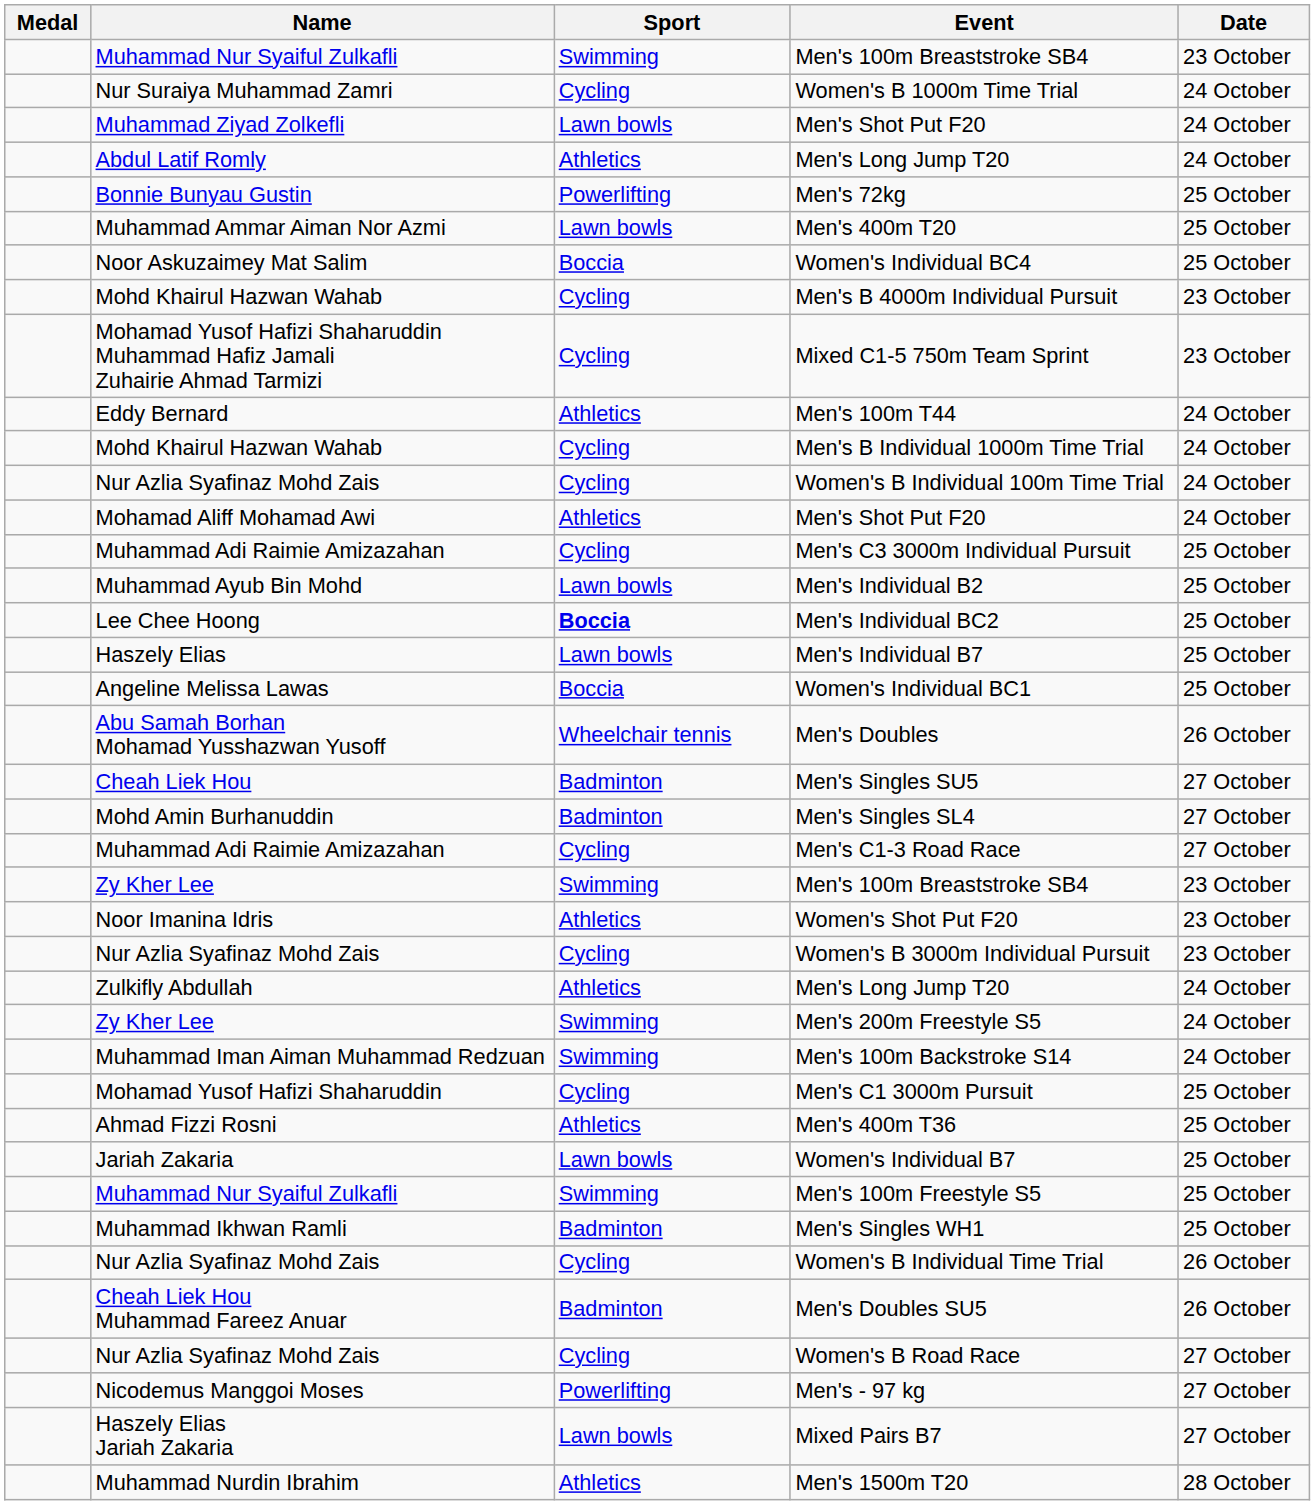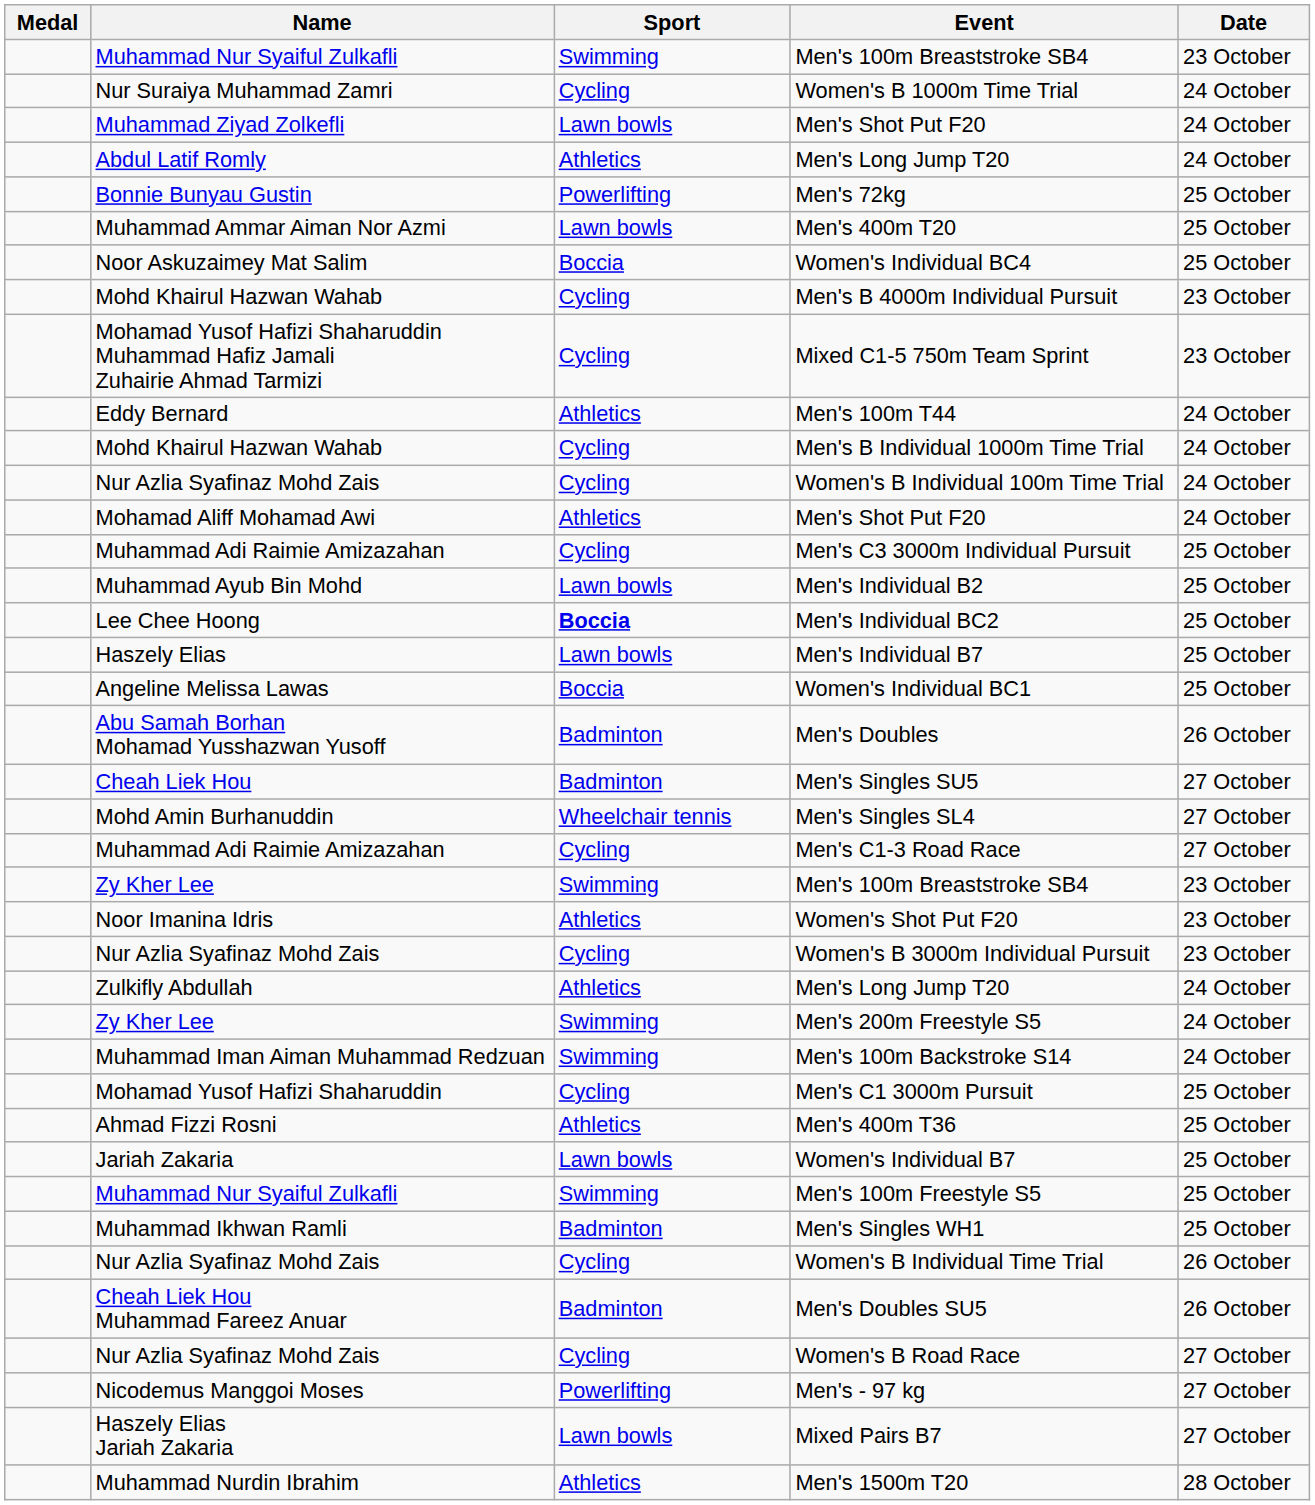Men's Doubles | Sport: Wheelchair tennis -> Badminton
Men's Singles SL4 | Sport: Badminton -> Wheelchair tennis
